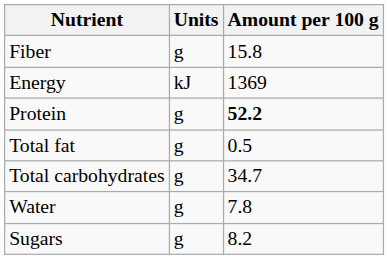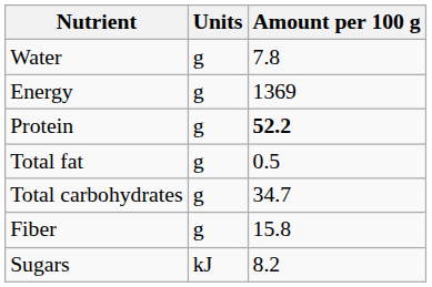rows swapped: Water <-> Fiber
Energy | Units: kJ -> g
Sugars | Units: g -> kJ
